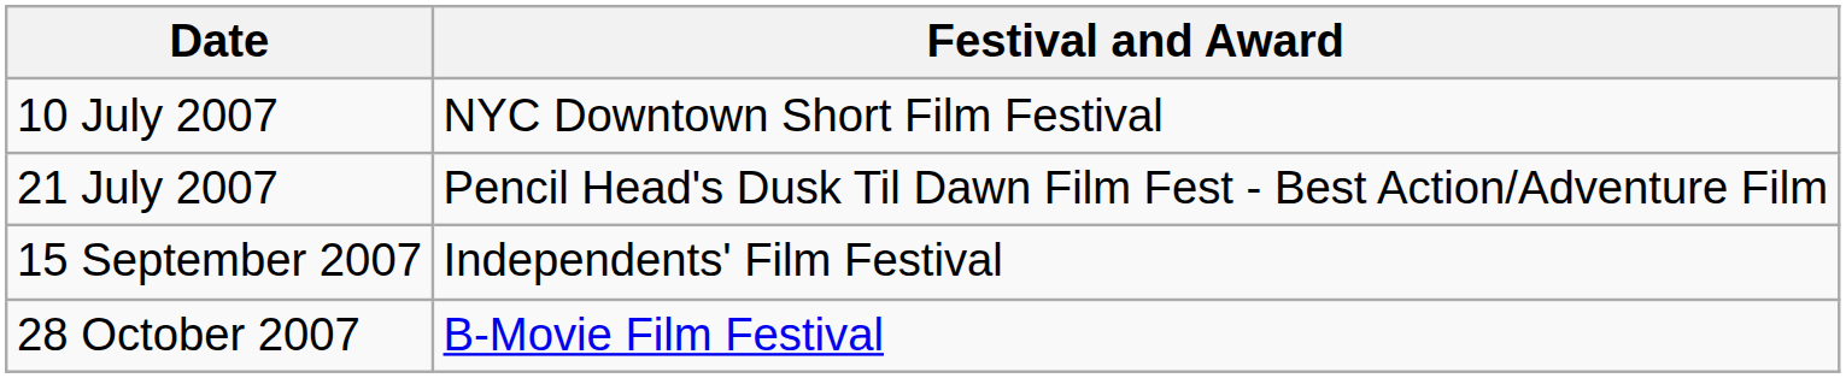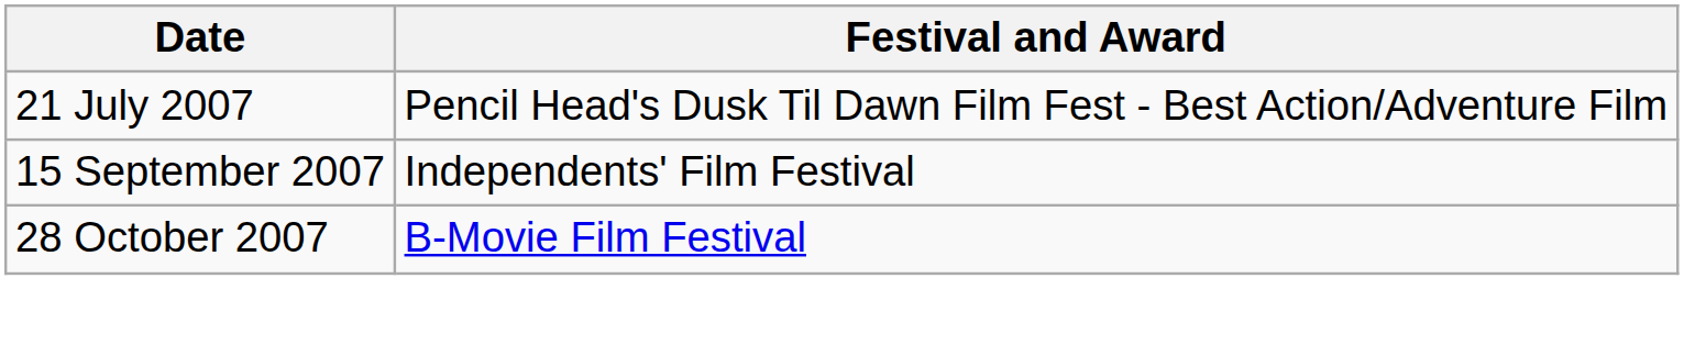- row: 10 July 2007 | NYC Downtown Short Film Festival
